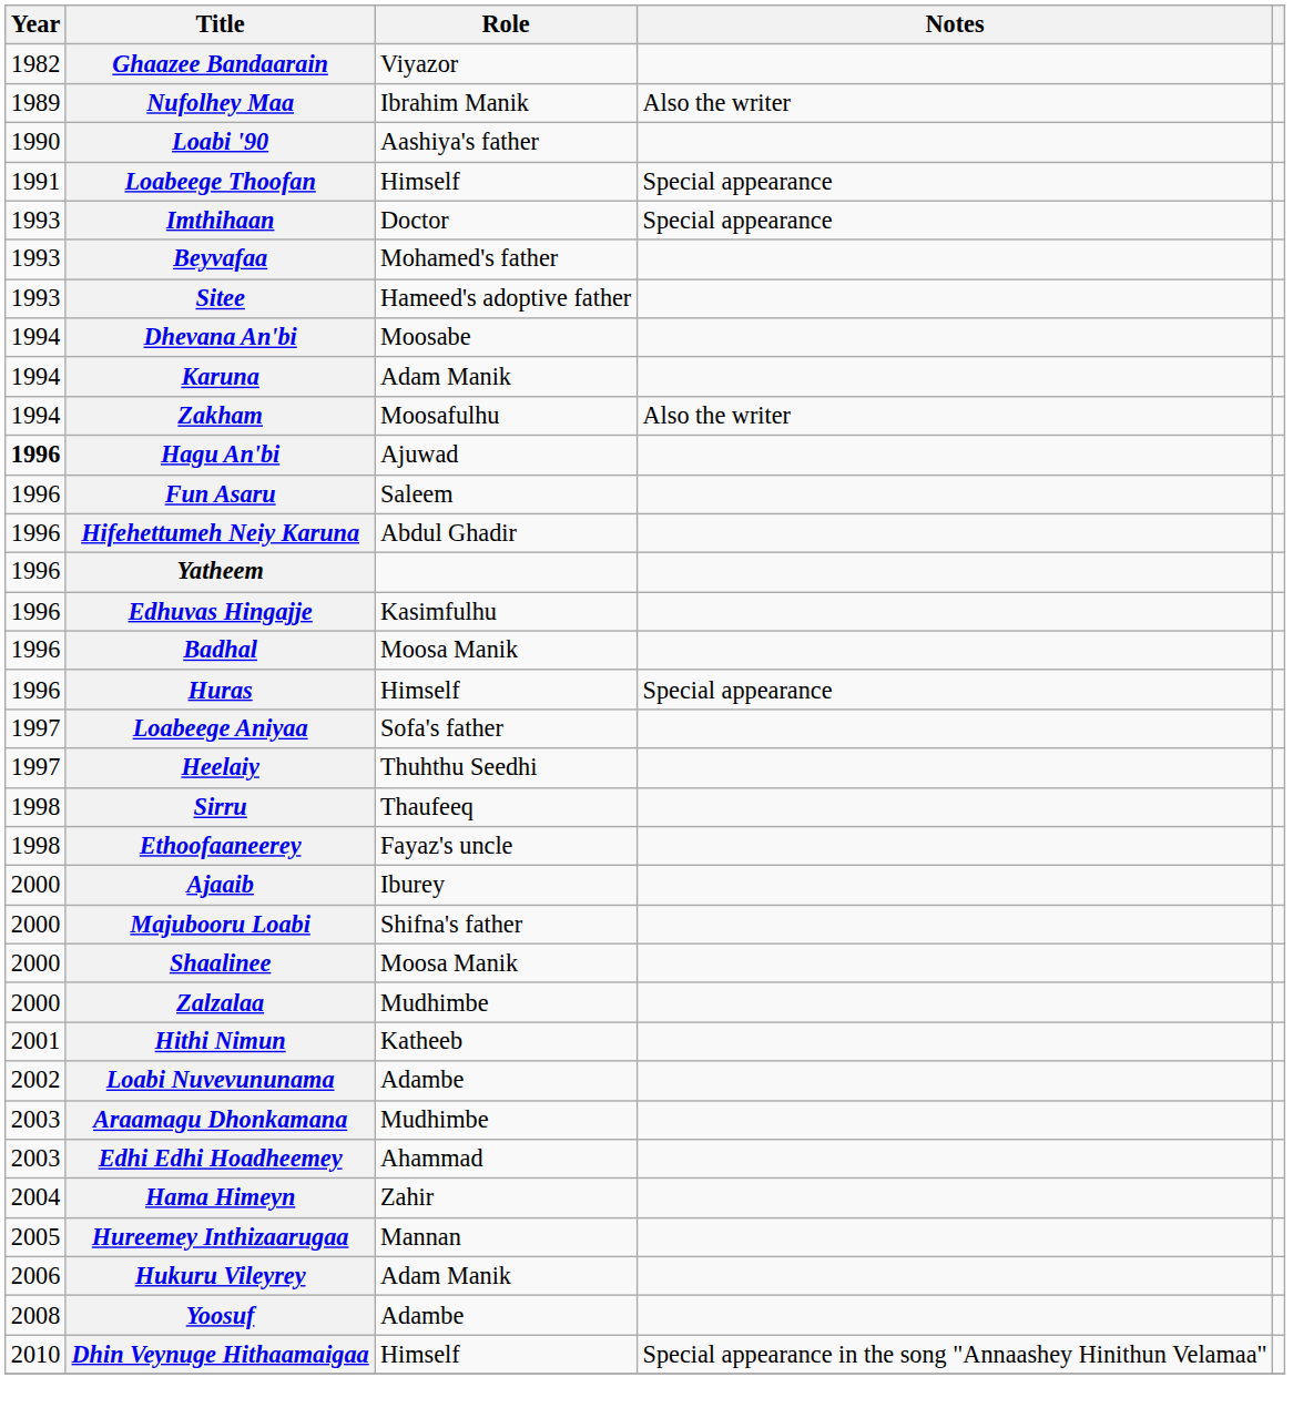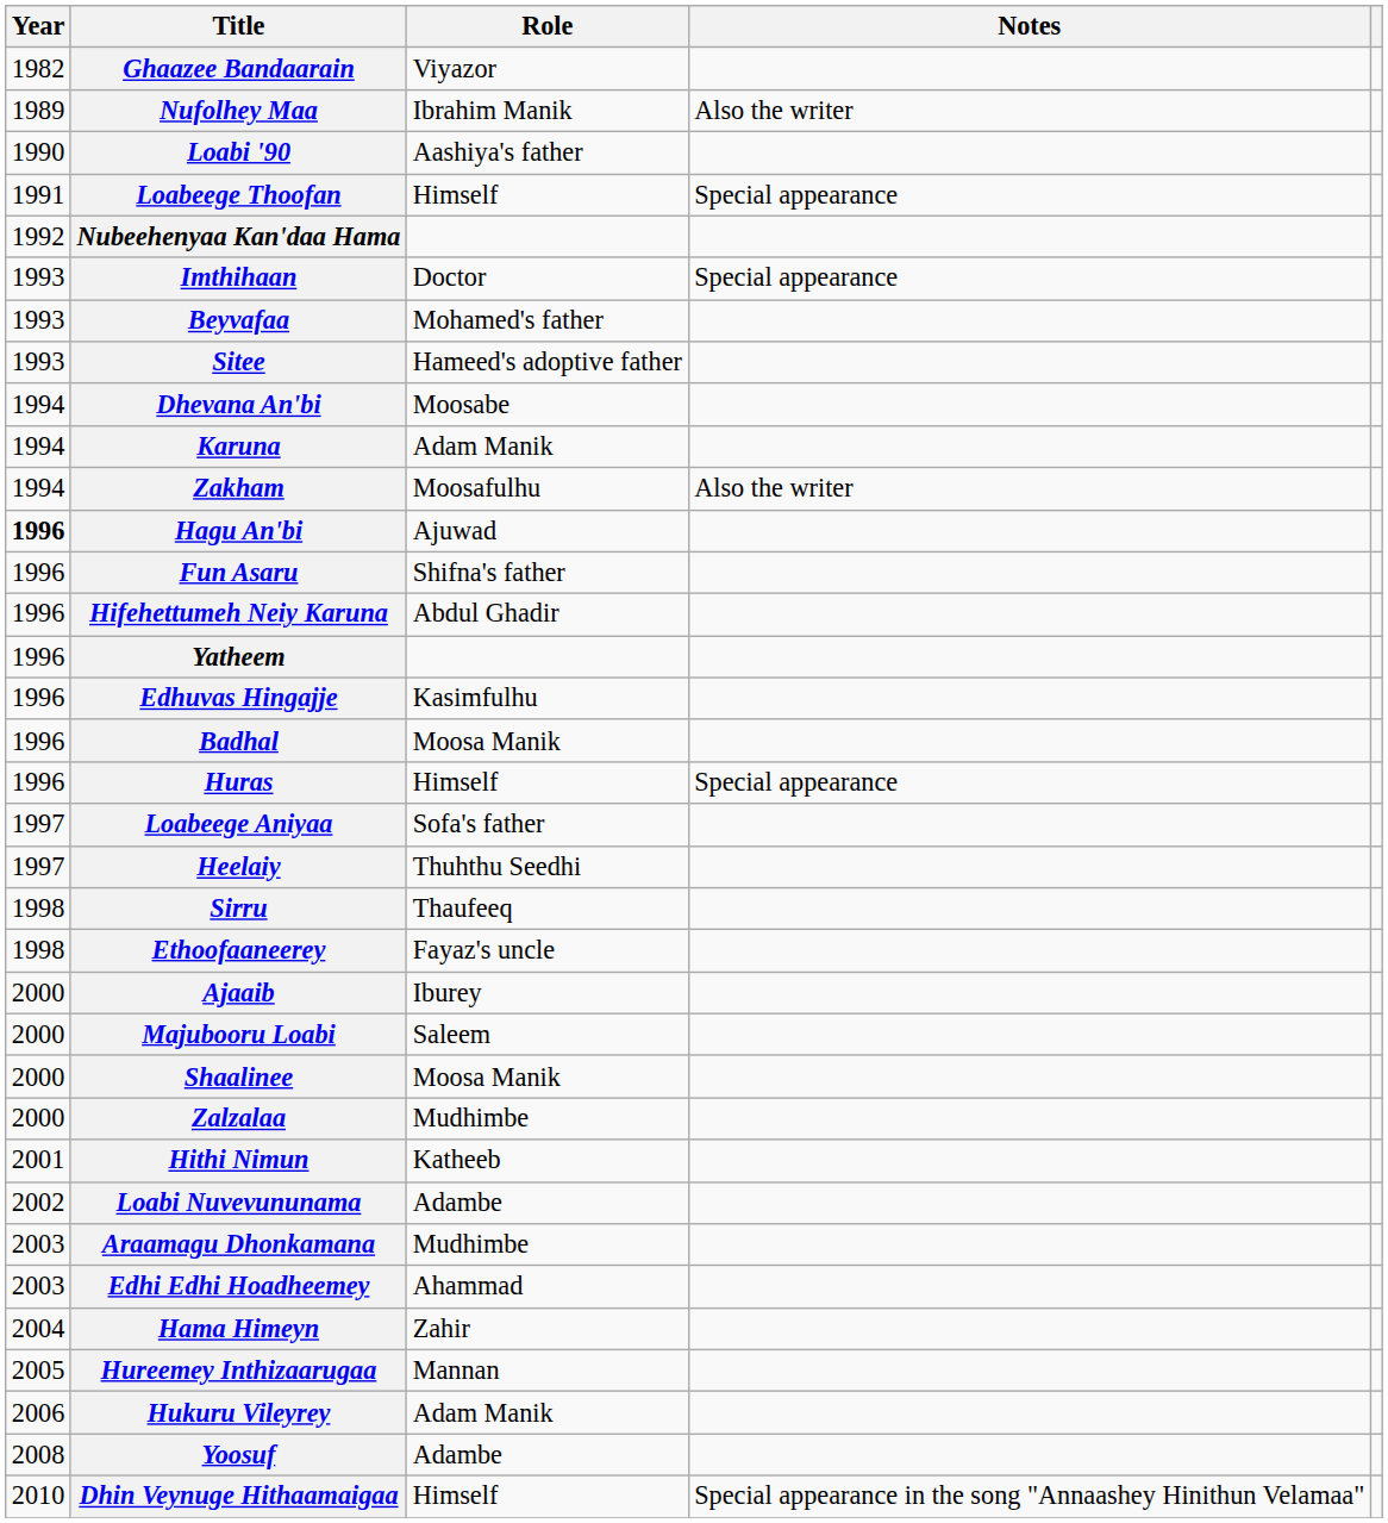+ row: 1992 | Nubeehenyaa Kan'daa Hama
Fun Asaru | Role: Saleem -> Shifna's father
Majubooru Loabi | Role: Shifna's father -> Saleem
